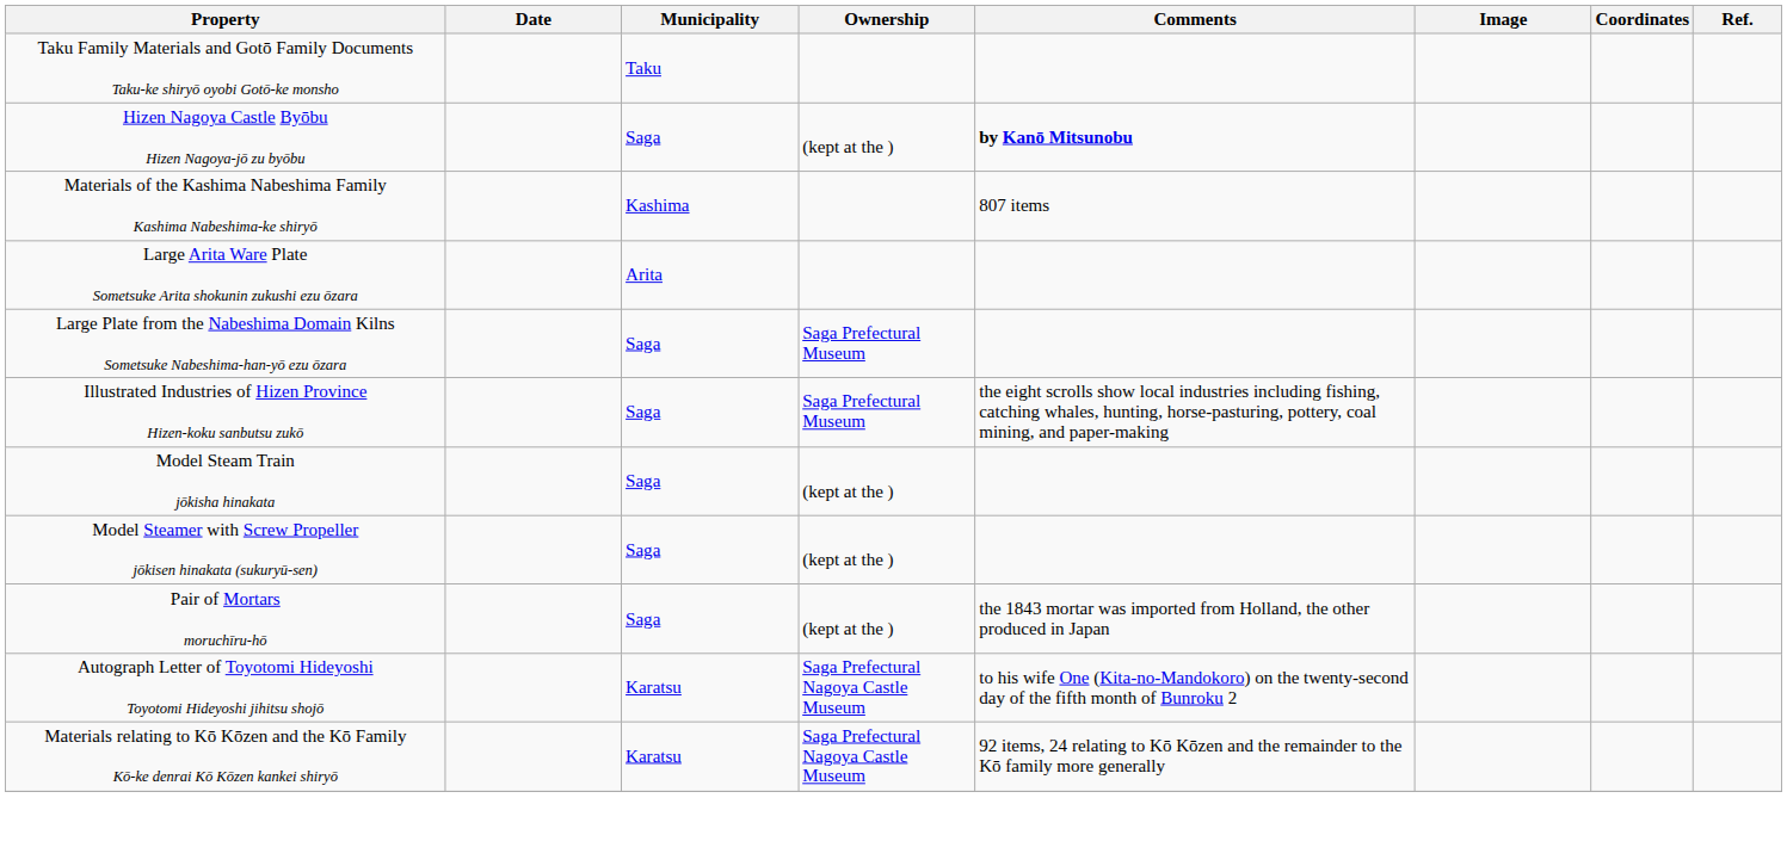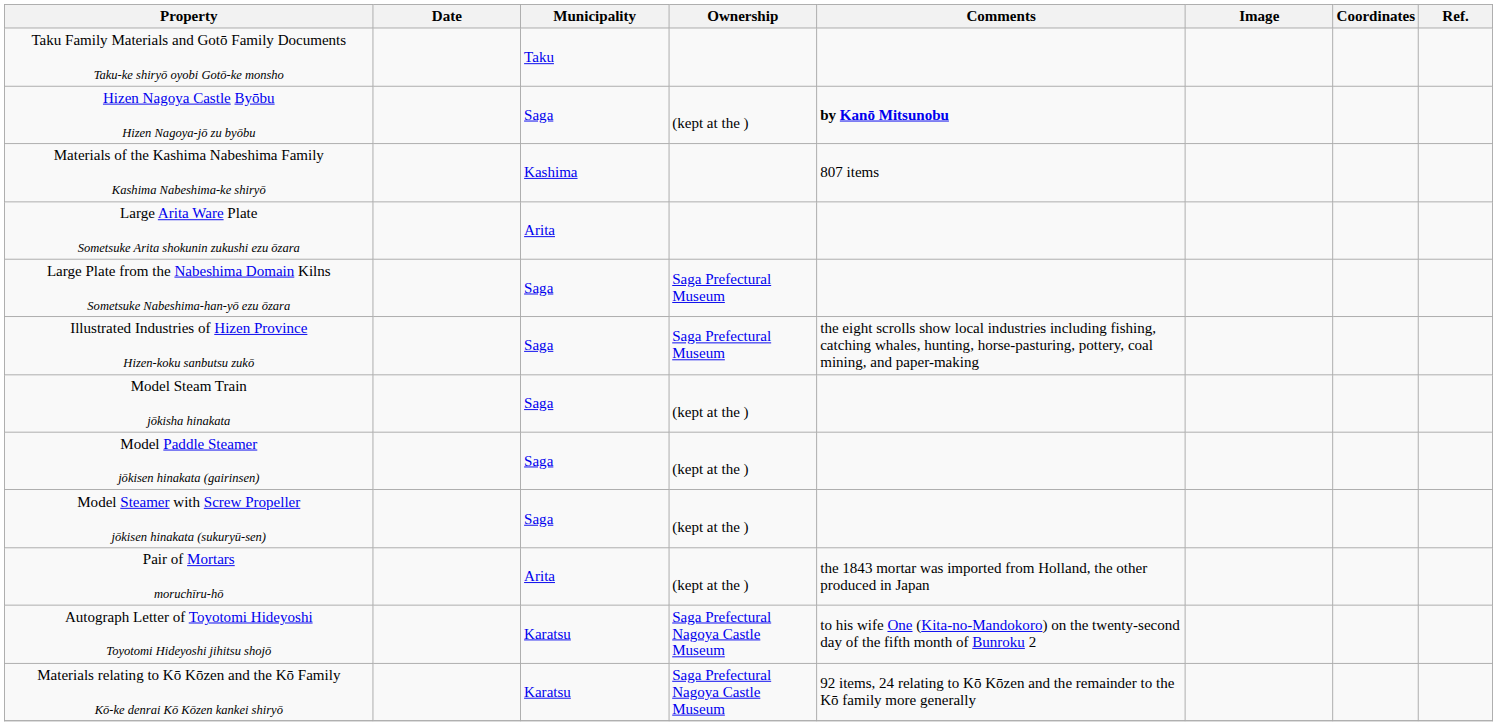+ row: Model Paddle Steamer jōkisen hinakata (gairinsen) | Saga | (kept at the )
Pair of Mortars moruchīru-hō | Municipality: Saga -> Arita
